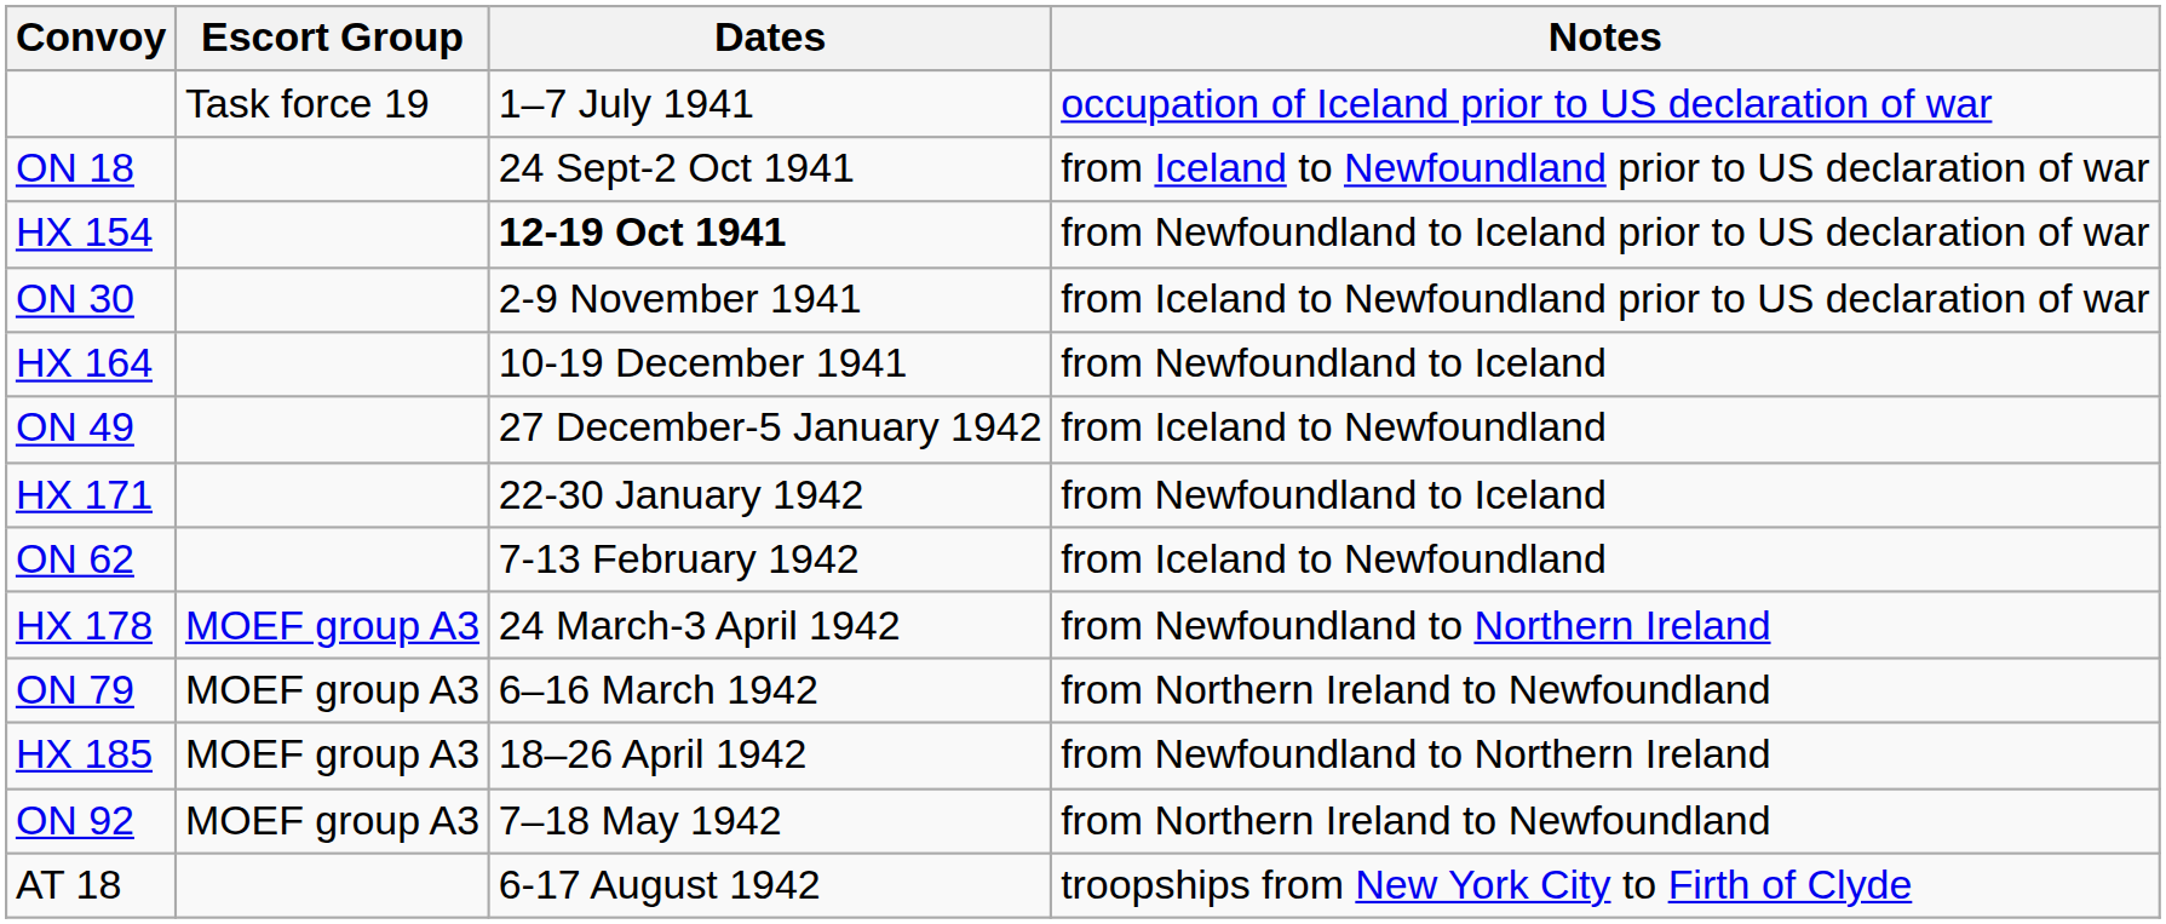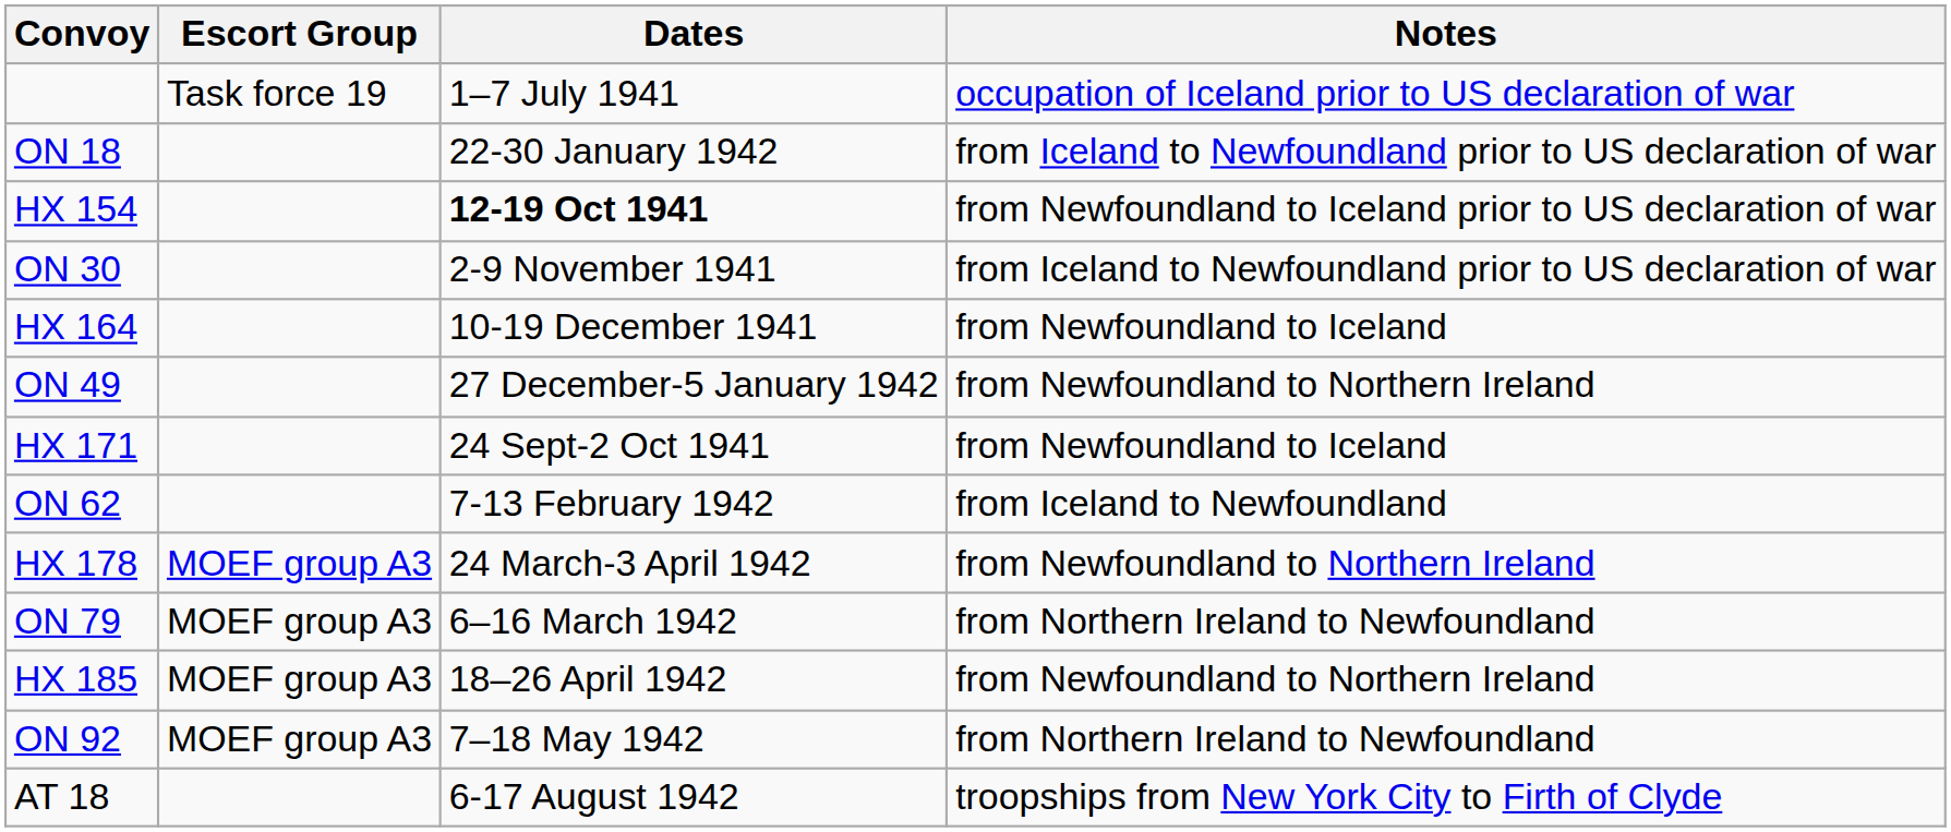ON 18 | Dates: 24 Sept-2 Oct 1941 -> 22-30 January 1942
ON 49 | Notes: from Iceland to Newfoundland -> from Newfoundland to Northern Ireland
HX 171 | Dates: 22-30 January 1942 -> 24 Sept-2 Oct 1941
